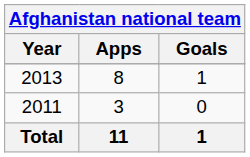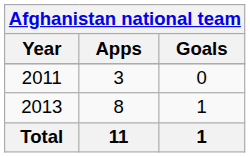rows swapped: 2011 <-> 2013
